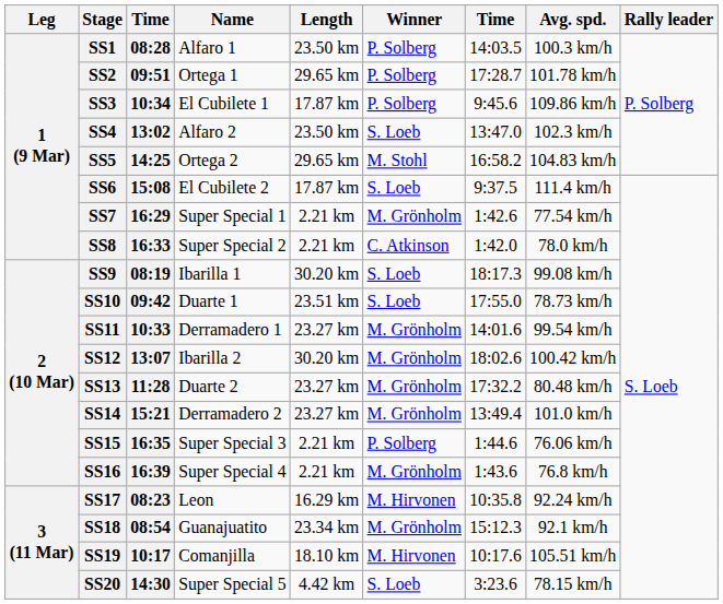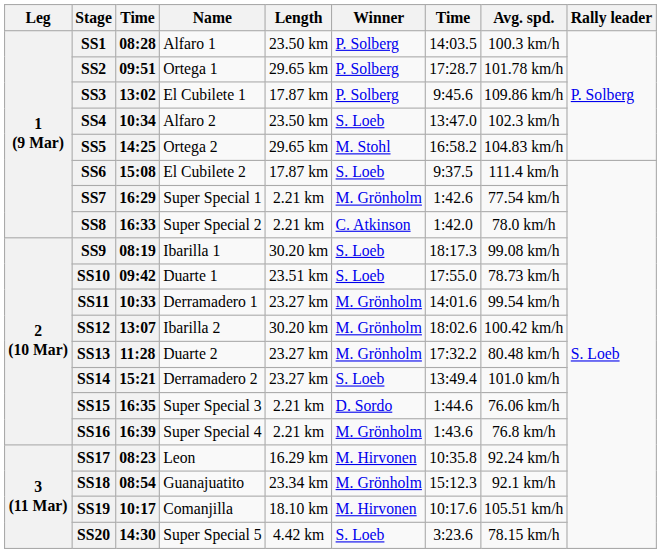SS3 | column 3: 10:34 -> 13:02
SS4 | column 3: 13:02 -> 10:34
SS14 | Winner: M. Grönholm -> S. Loeb
SS15 | Winner: P. Solberg -> D. Sordo
